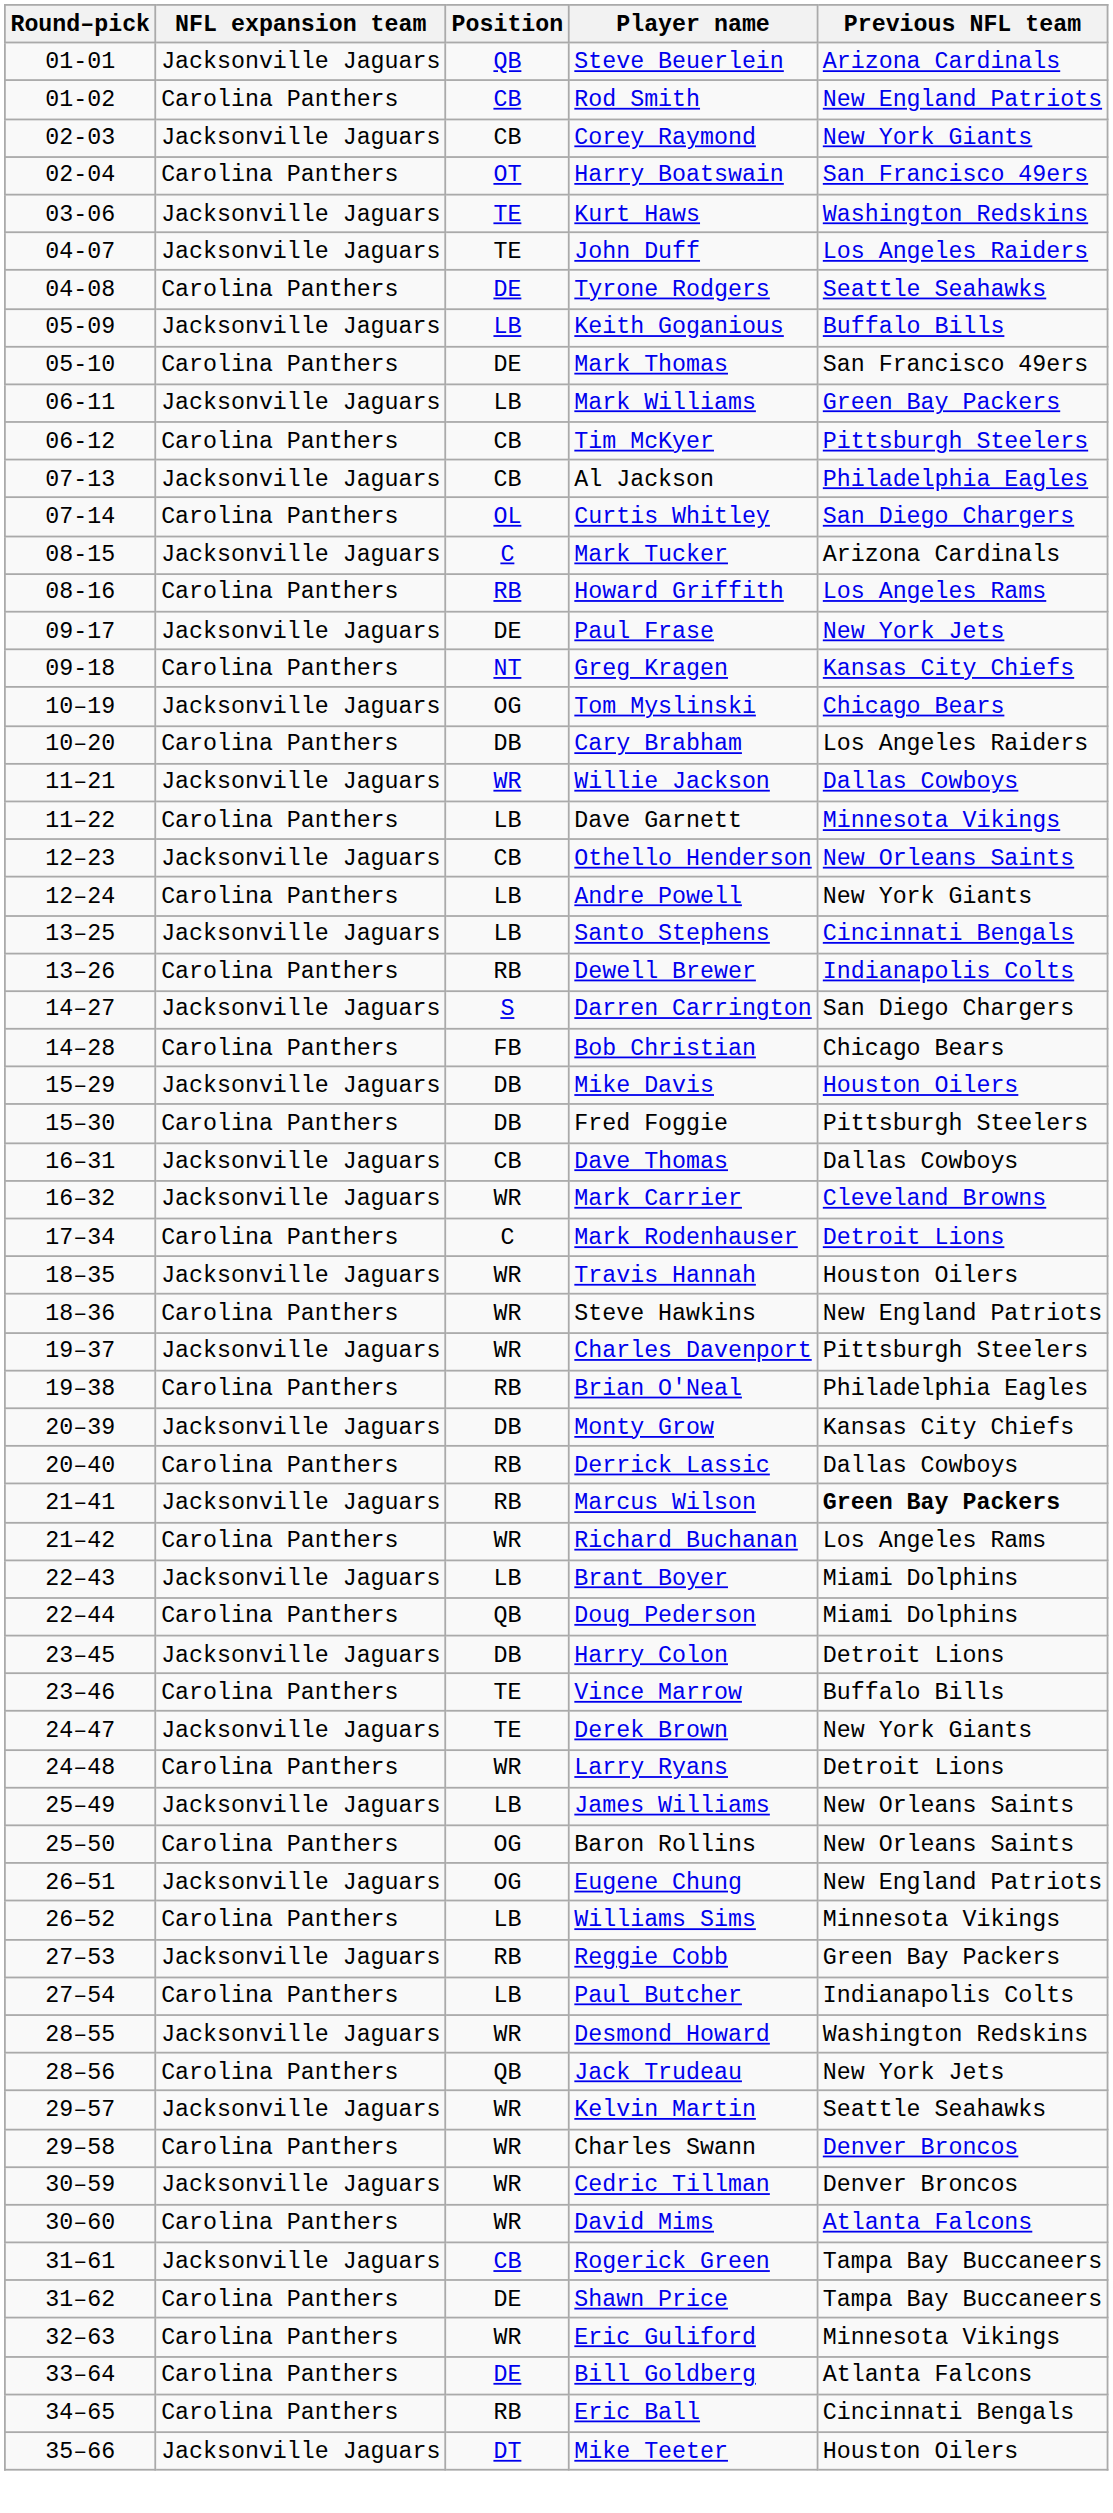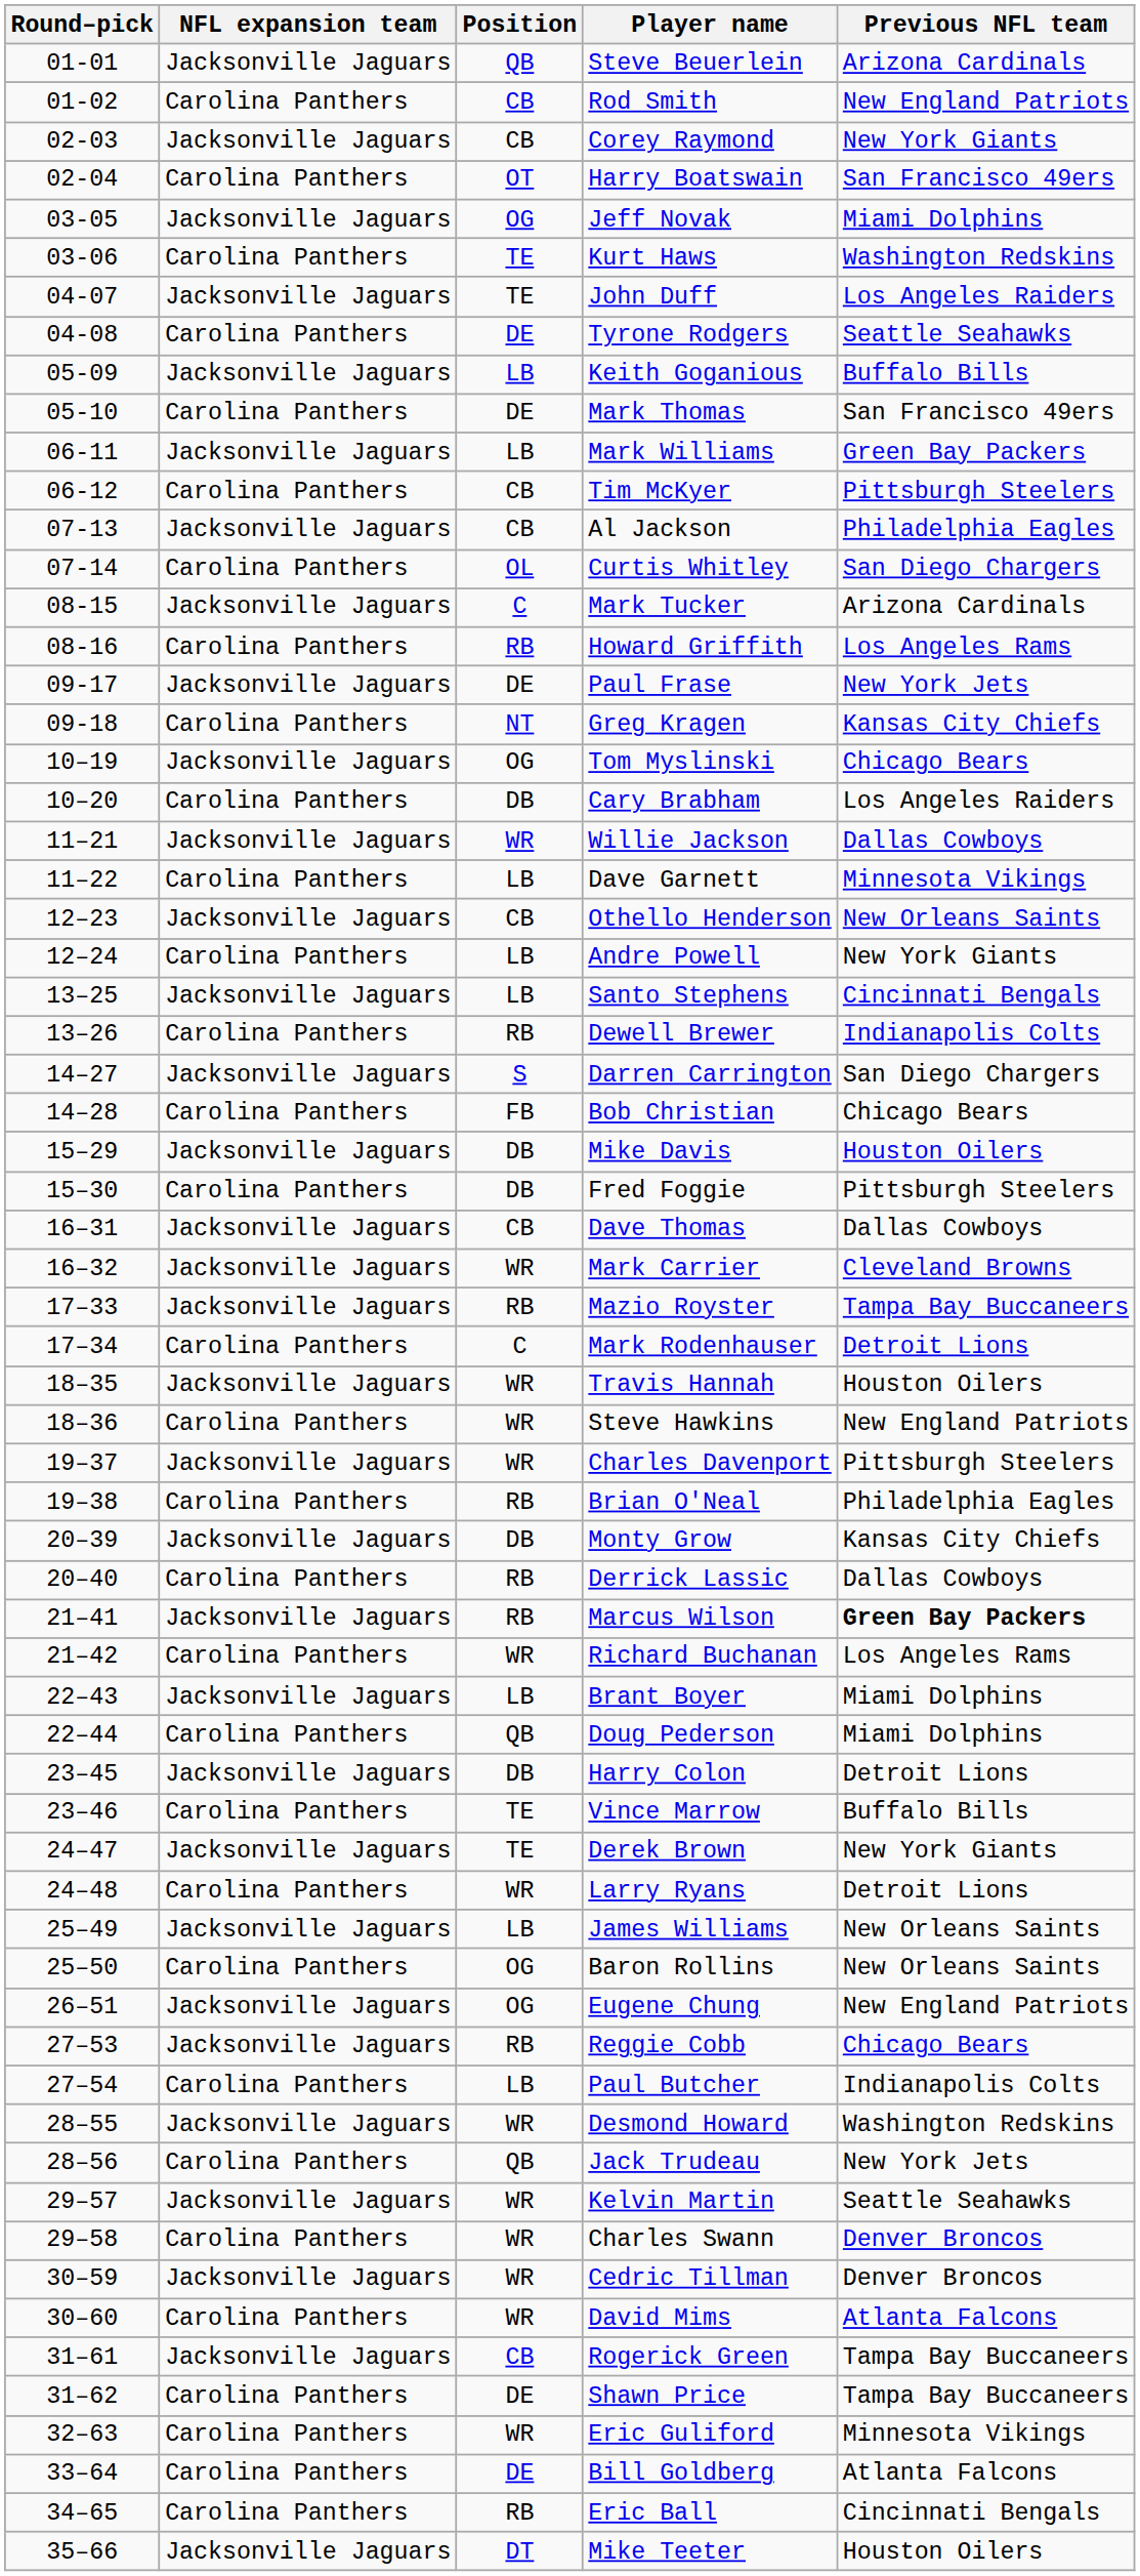+ row: 03-05 | Jacksonville Jaguars | OG | Jeff Novak | Miami Dolphins
Kurt Haws | NFL expansion team: Jacksonville Jaguars -> Carolina Panthers
+ row: 17–33 | Jacksonville Jaguars | RB | Mazio Royster | Tampa Bay Buccaneers
- row: 26–52 | Carolina Panthers | LB | Williams Sims | Minnesota Vikings
Reggie Cobb | Previous NFL team: Green Bay Packers -> Chicago Bears
